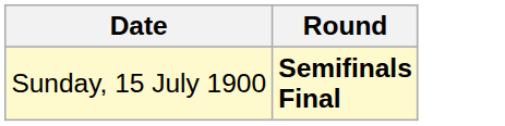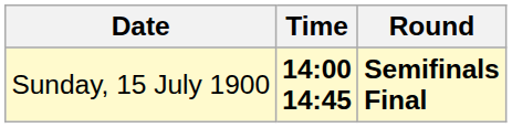+ column: Time | 14:00 14:45
